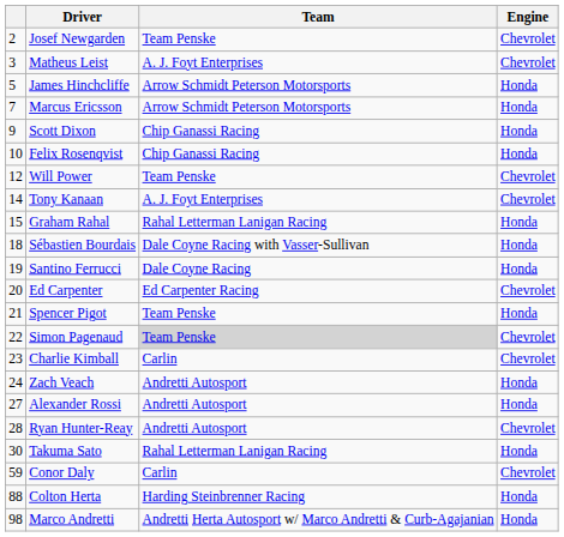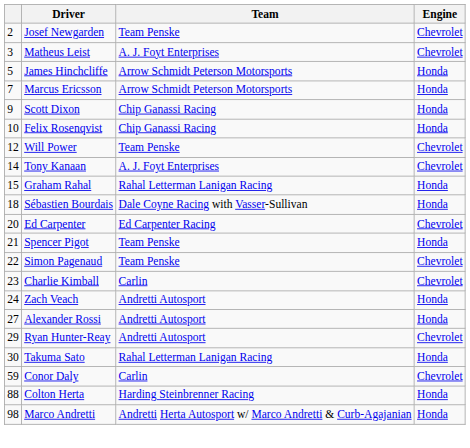- row: 19 | Santino Ferrucci | Dale Coyne Racing | Honda
Simon Pagenaud | Team: lightgrey background -> no background
Ryan Hunter-Reay | column 1: 28 -> 29
